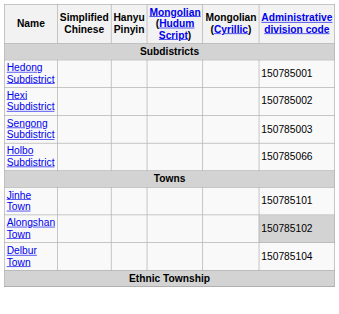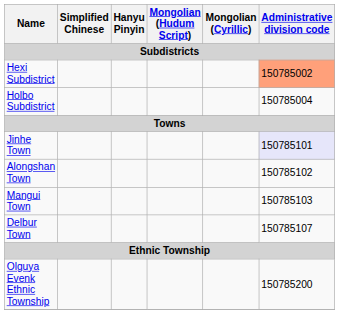- row: Hedong Subdistrict | 150785001
Hexi Subdistrict | Administrative division code: no background -> lightsalmon background
- row: Sengong Subdistrict | 150785003
Holbo Subdistrict | Administrative division code: 150785066 -> 150785004
Jinhe Town | Administrative division code: no background -> lavender background
Alongshan Town | Administrative division code: lightgrey background -> no background
+ row: Mangui Town | 150785103
Delbur Town | Administrative division code: 150785104 -> 150785107
+ row: Olguya Evenk Ethnic Township | 150785200
